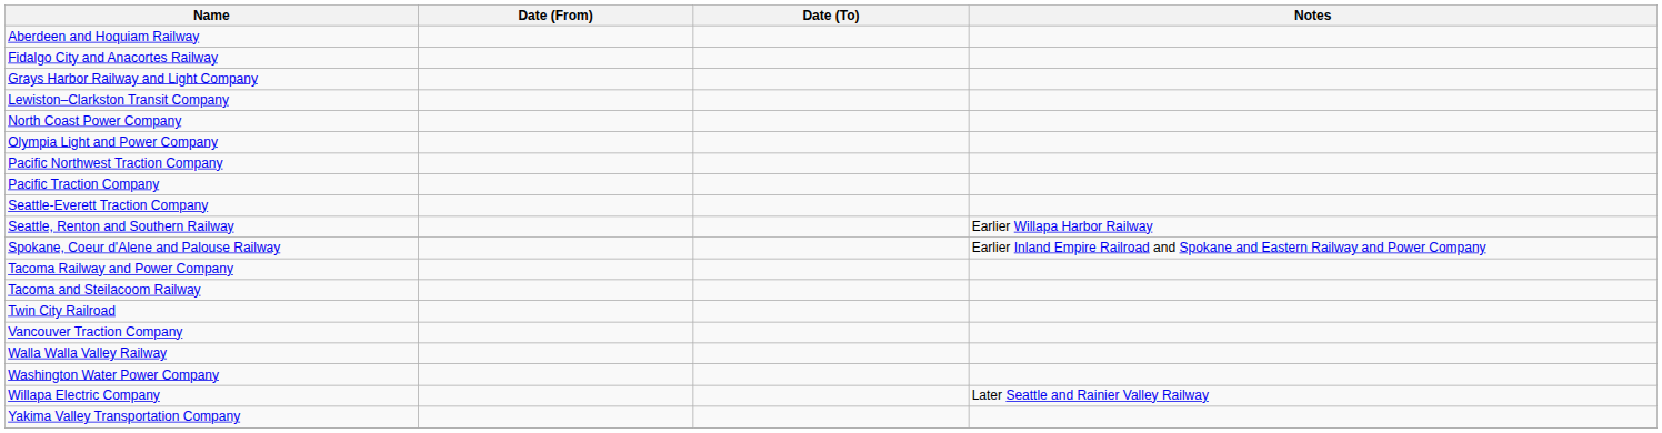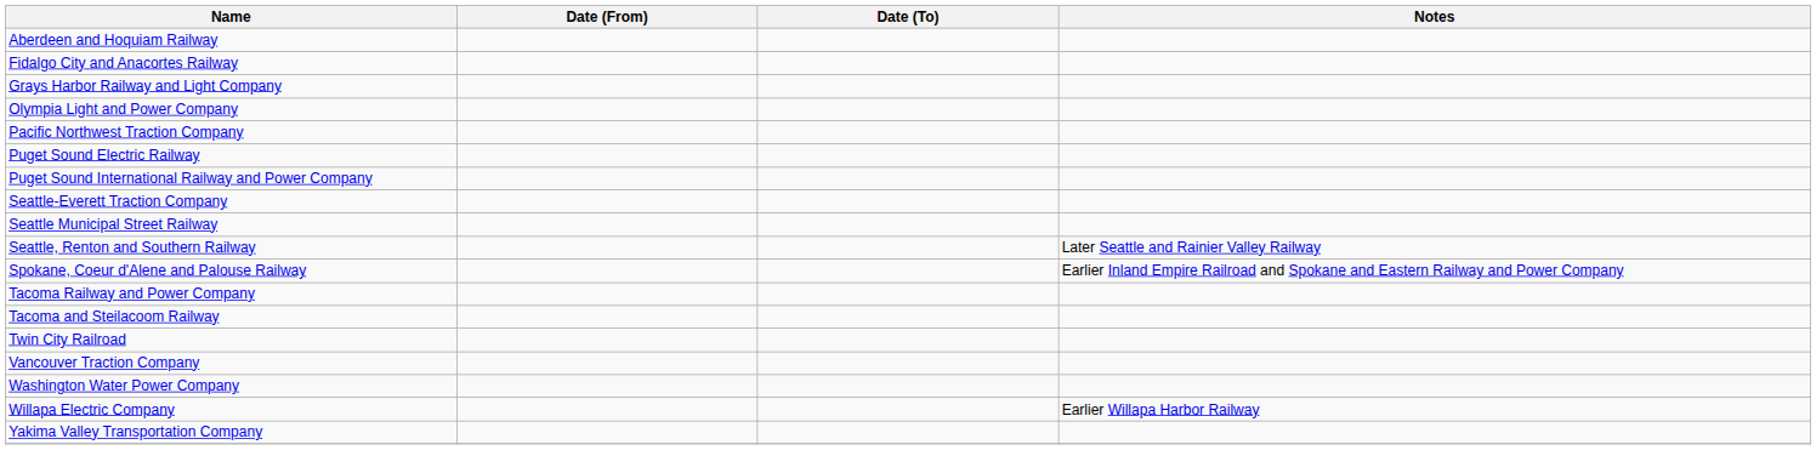- row: Lewiston–Clarkston Transit Company
- row: North Coast Power Company
- row: Pacific Traction Company
+ row: Puget Sound Electric Railway
+ row: Puget Sound International Railway and Power Company
+ row: Seattle Municipal Street Railway
Seattle, Renton and Southern Railway | Notes: Earlier Willapa Harbor Railway -> Later Seattle and Rainier Valley Railway
- row: Walla Walla Valley Railway
Willapa Electric Company | Notes: Later Seattle and Rainier Valley Railway -> Earlier Willapa Harbor Railway
